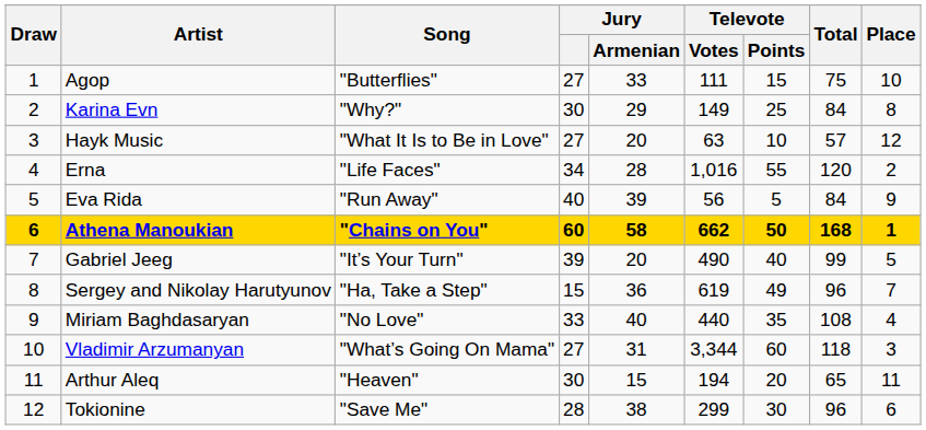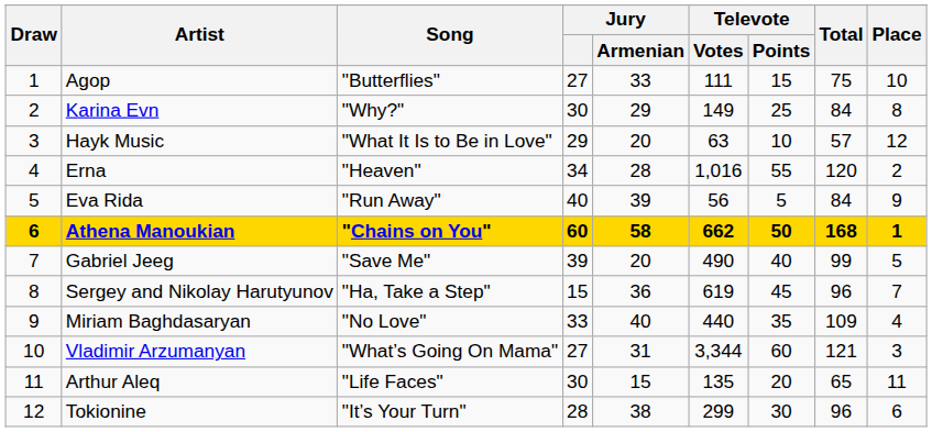Hayk Music | Jury: 27 -> 29
Erna | Song: "Life Faces" -> "Heaven"
Gabriel Jeeg | Song: "It’s Your Turn" -> "Save Me"
Sergey and Nikolay Harutyunov | Televote / Points: 49 -> 45
Miriam Baghdasaryan | Total: 108 -> 109
Vladimir Arzumanyan | Total: 118 -> 121
Arthur Aleq | Song: "Heaven" -> "Life Faces"
Arthur Aleq | Televote / Votes: 194 -> 135
Tokionine | Song: "Save Me" -> "It’s Your Turn"
